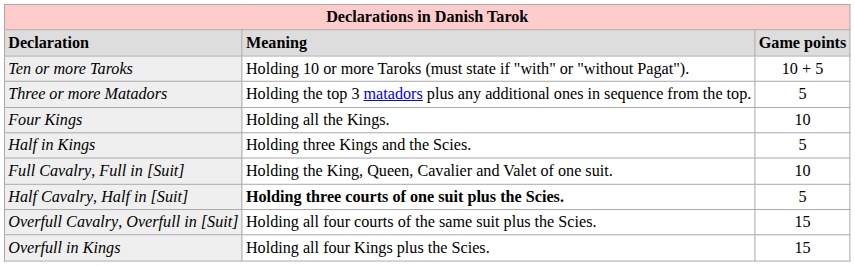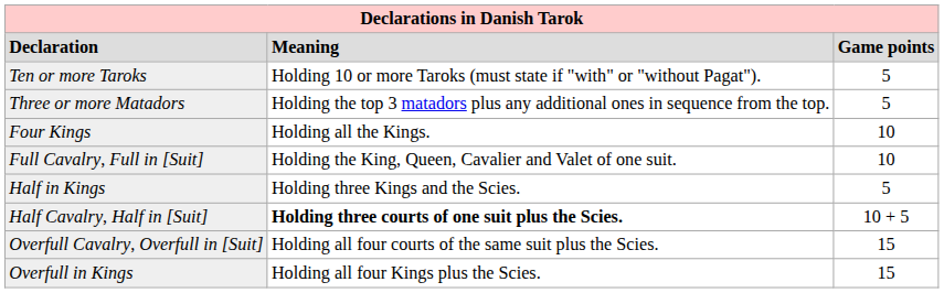Ten or more Taroks | column 3: 10 + 5 -> 5
rows swapped: Half in Kings <-> Full Cavalry, Full in [Suit]
Half Cavalry, Half in [Suit] | column 3: 5 -> 10 + 5
